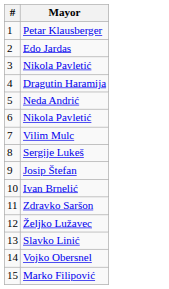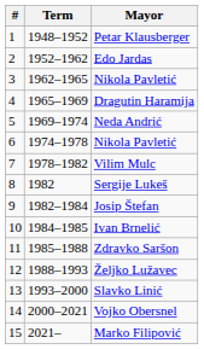+ column: Term | 1948–1952 | 1952–1962 | 1962–1965 | 1965–1969 | 1969–1974 | 1974–1978 | 1978–1982 | 1982 | 1982–1984 | 1984–1985 | 1985–1988 | 1988–1993 | 1993–2000 | 2000–2021 | 2021–
